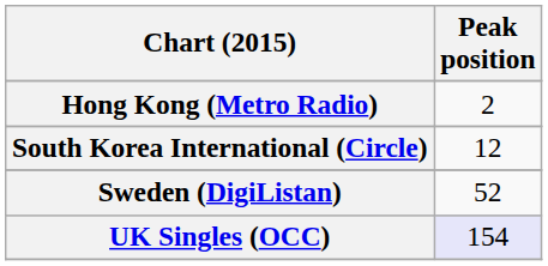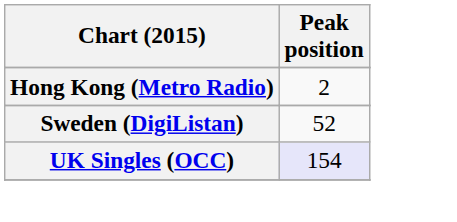- row: South Korea International (Circle) | 12
